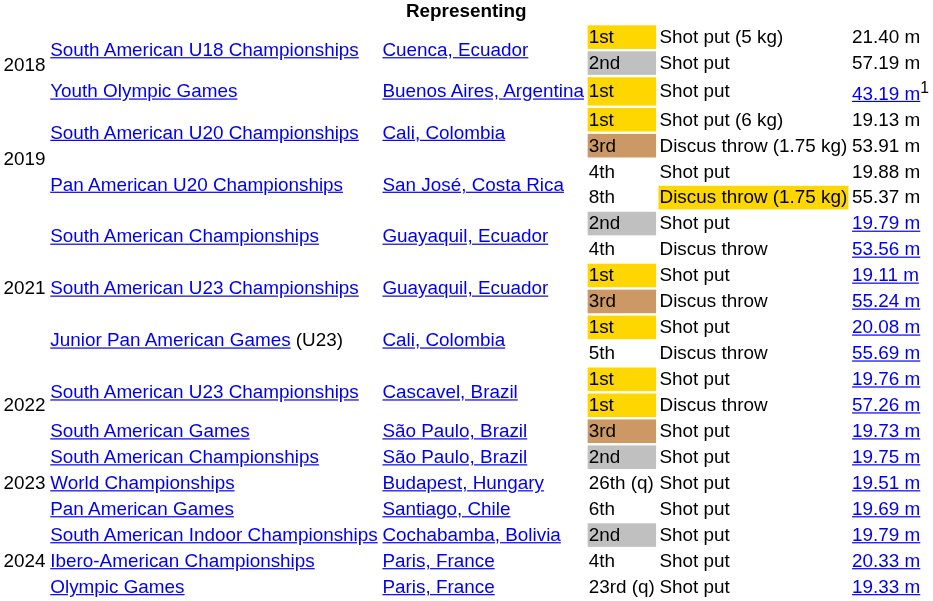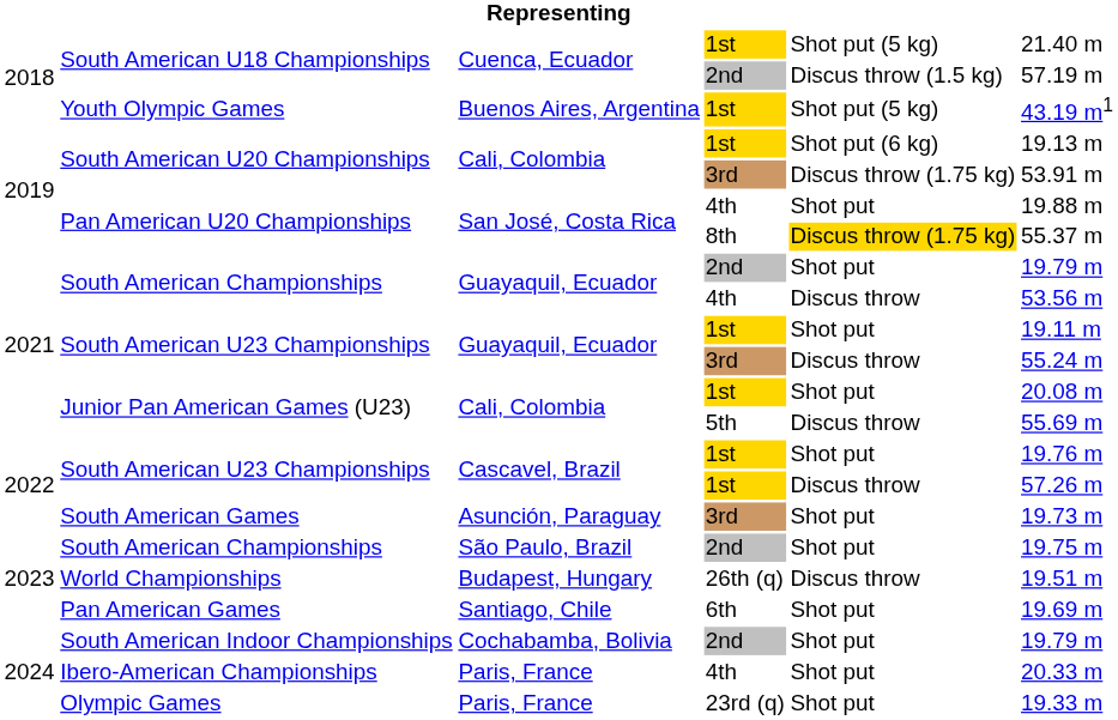South American U18 Championships / 2nd | column 5: Shot put -> Discus throw (1.5 kg)
Youth Olympic Games | column 5: Shot put -> Shot put (5 kg)
South American Games | column 3: São Paulo, Brazil -> Asunción, Paraguay
World Championships | column 5: Shot put -> Discus throw
